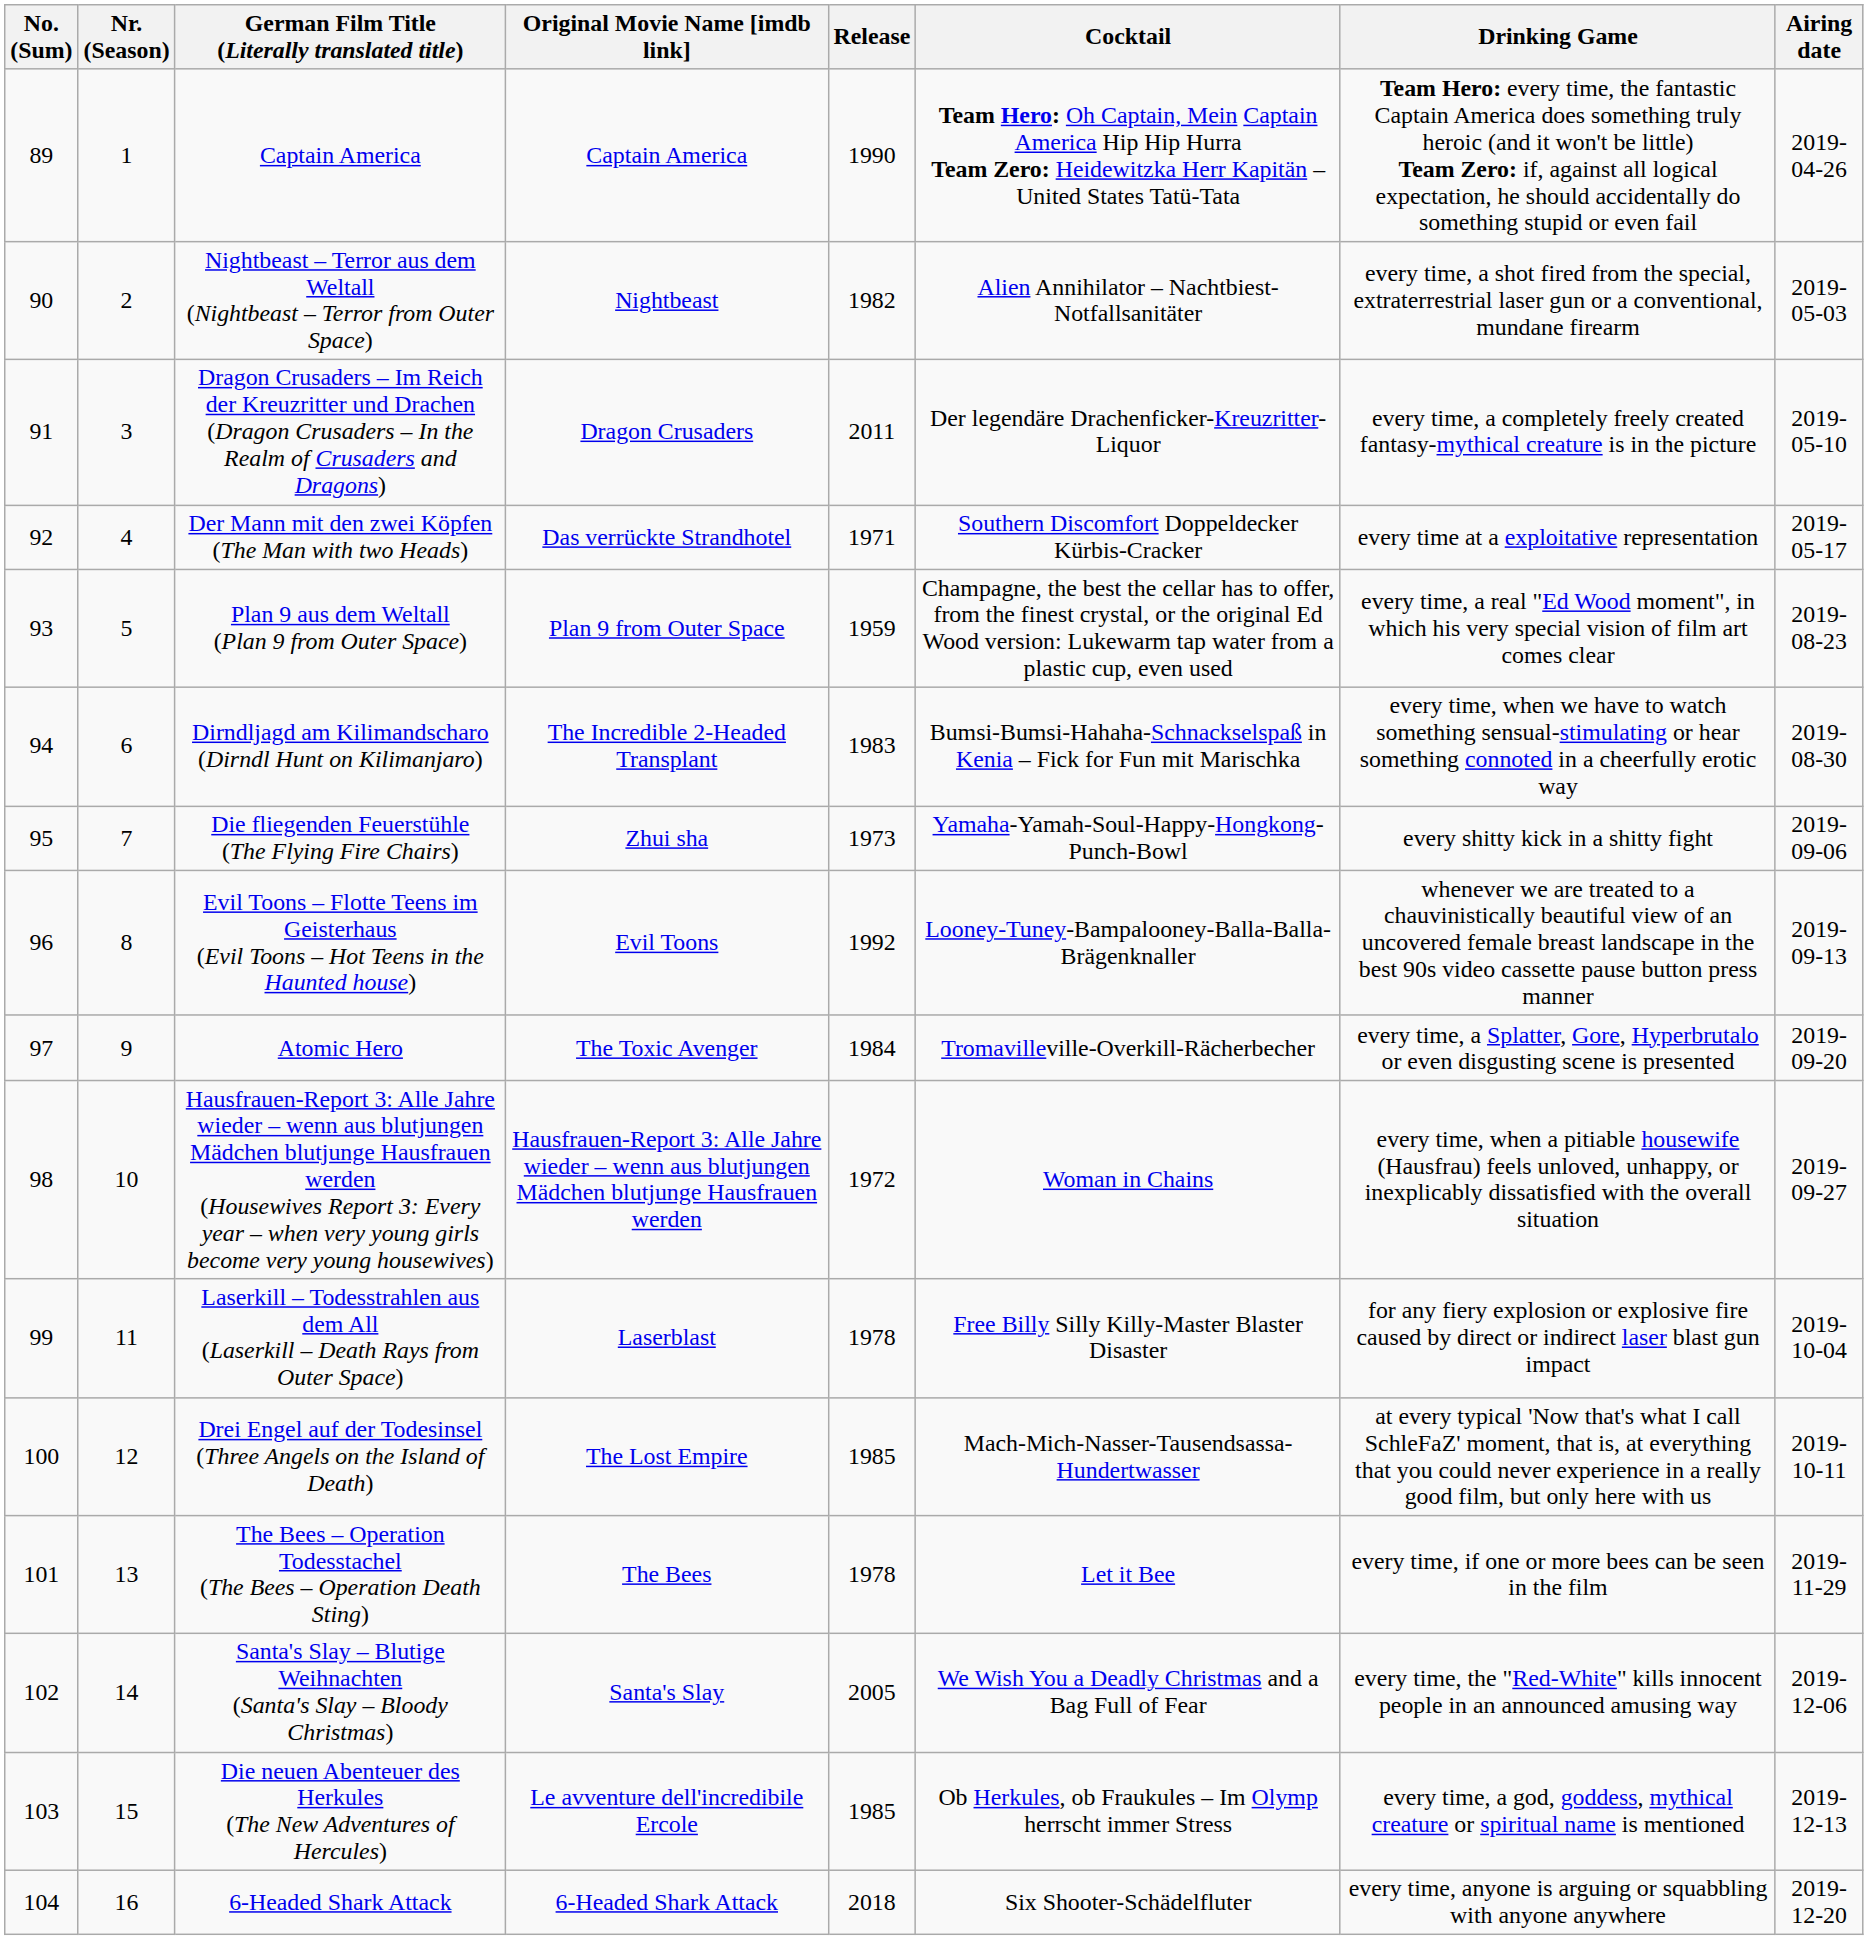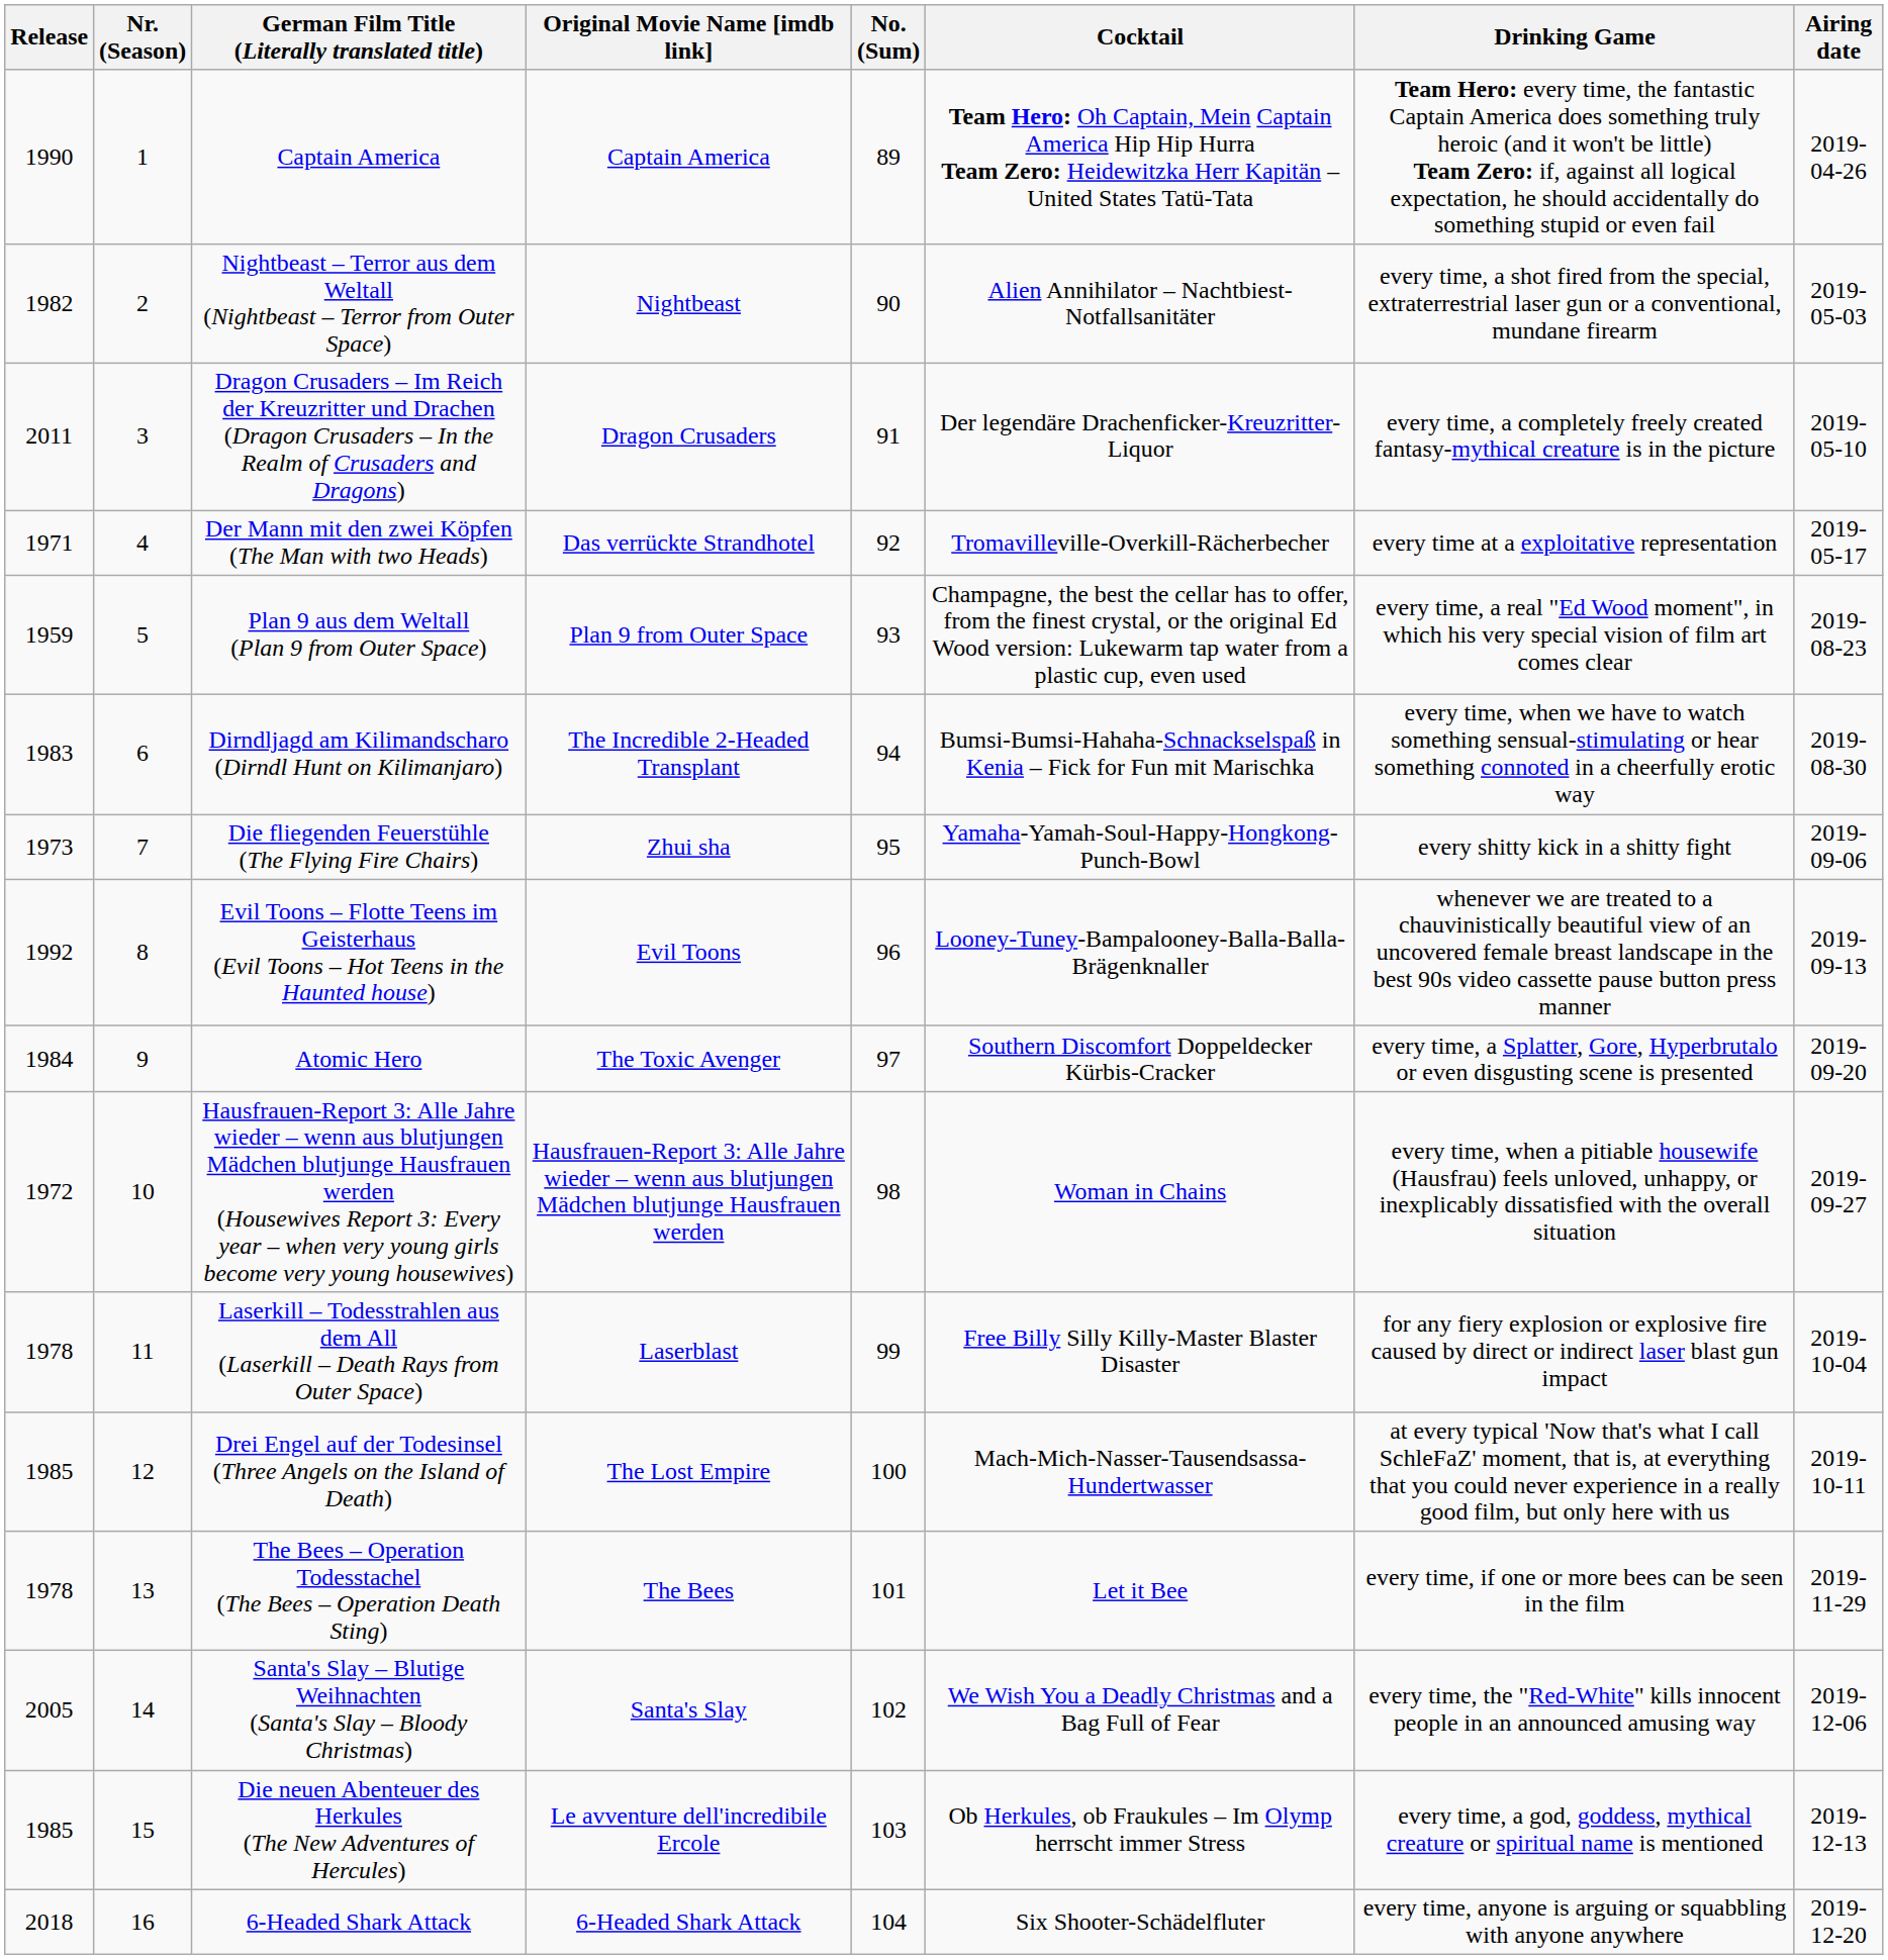columns swapped: No. (Sum) <-> Release
Der Mann mit den zwei Köpfen (The Man with two Heads) | Cocktail: Southern Discomfort Doppeldecker Kürbis-Cracker -> Tromavilleville-Overkill-Rächerbecher
Atomic Hero | Cocktail: Tromavilleville-Overkill-Rächerbecher -> Southern Discomfort Doppeldecker Kürbis-Cracker
